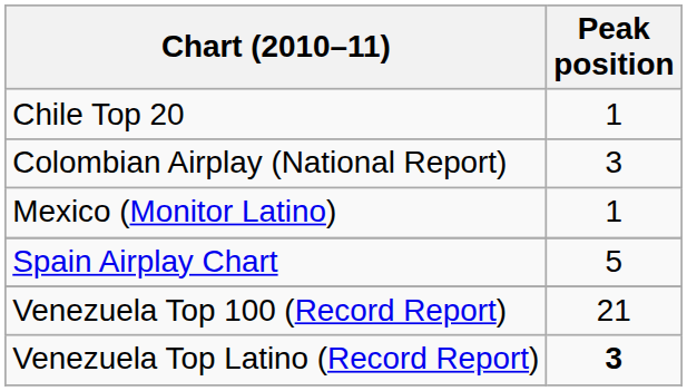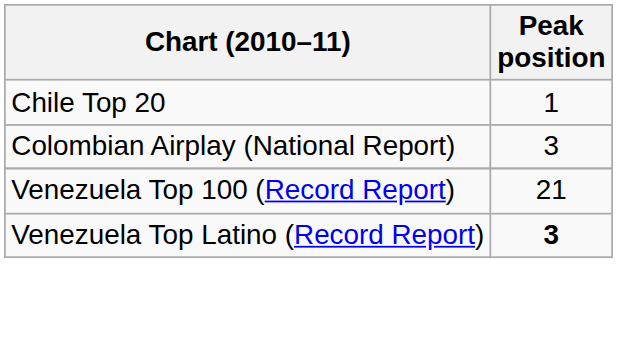- row: Mexico (Monitor Latino) | 1
- row: Spain Airplay Chart | 5
